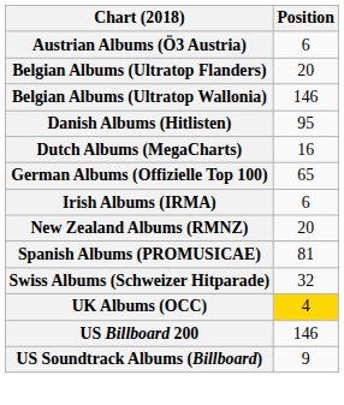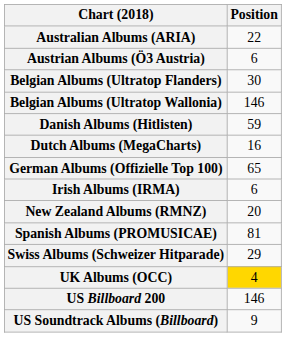+ row: Australian Albums (ARIA) | 22
Belgian Albums (Ultratop Flanders) | Position: 20 -> 30
Danish Albums (Hitlisten) | Position: 95 -> 59
Swiss Albums (Schweizer Hitparade) | Position: 32 -> 29
